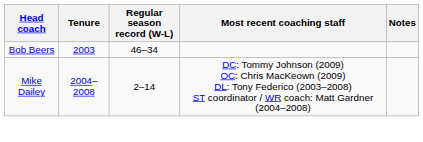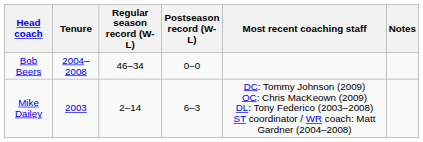+ column: Postseason record (W-L) | 0–0 | 6–3
Bob Beers | Tenure: 2003 -> 2004–2008
Mike Dailey | Tenure: 2004–2008 -> 2003
